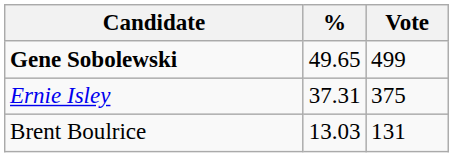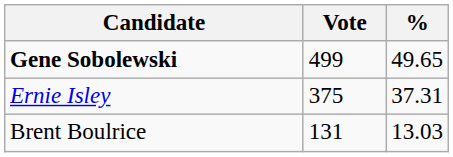columns swapped: Vote <-> %
